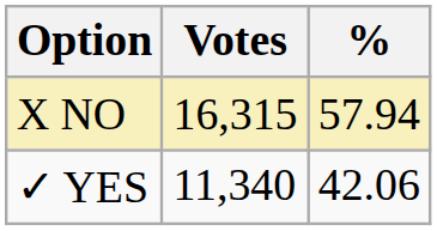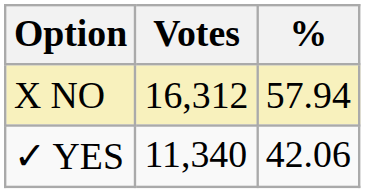X NO | Votes: 16,315 -> 16,312
